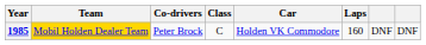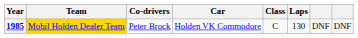columns swapped: Car <-> Class
1985 | Laps: 160 -> 130
